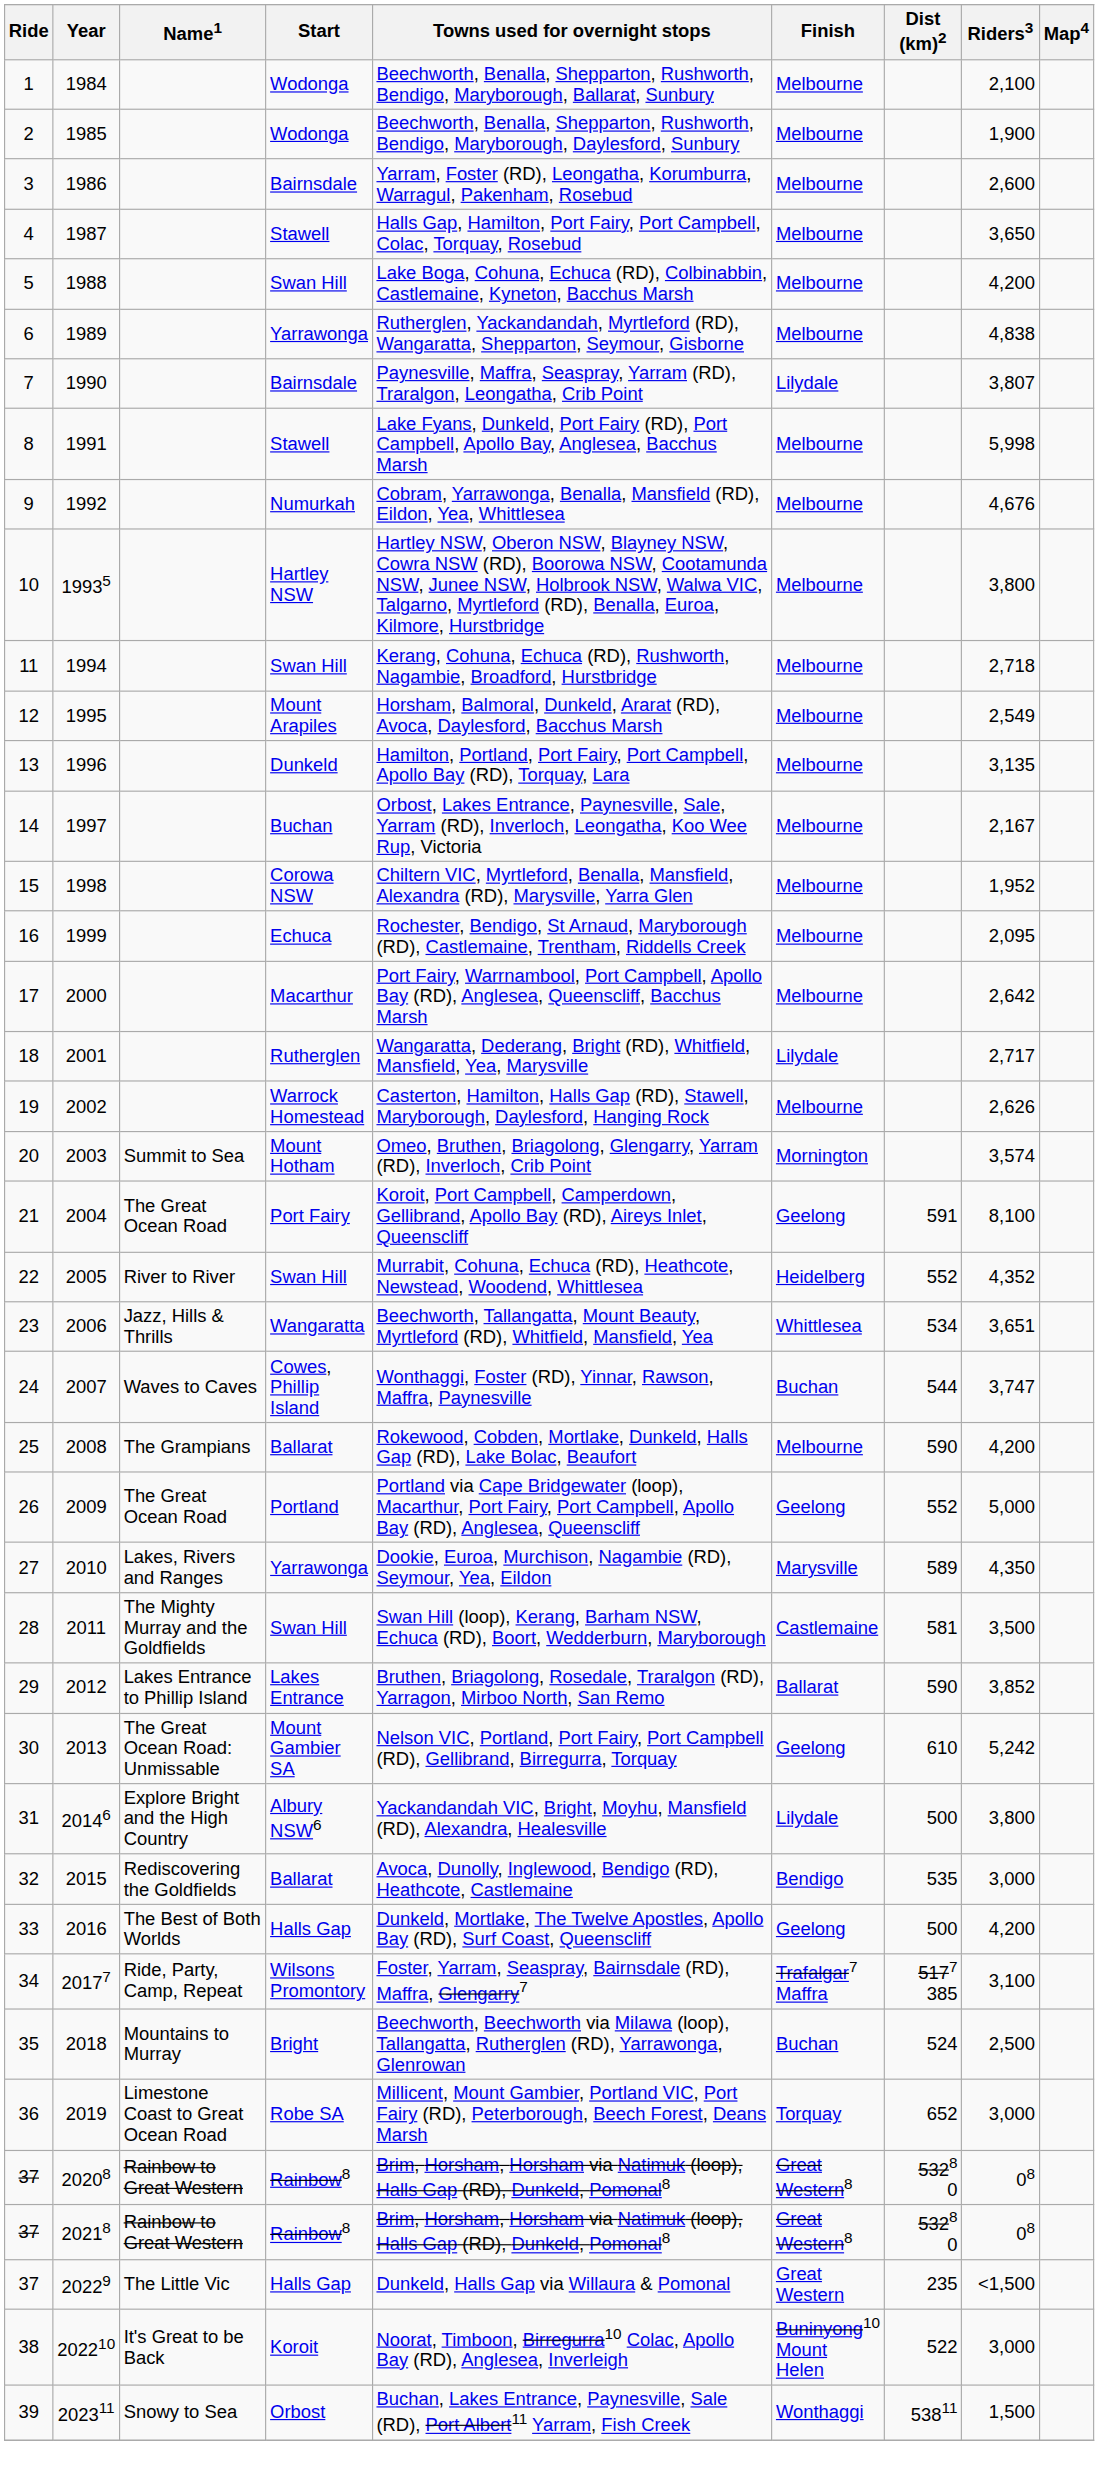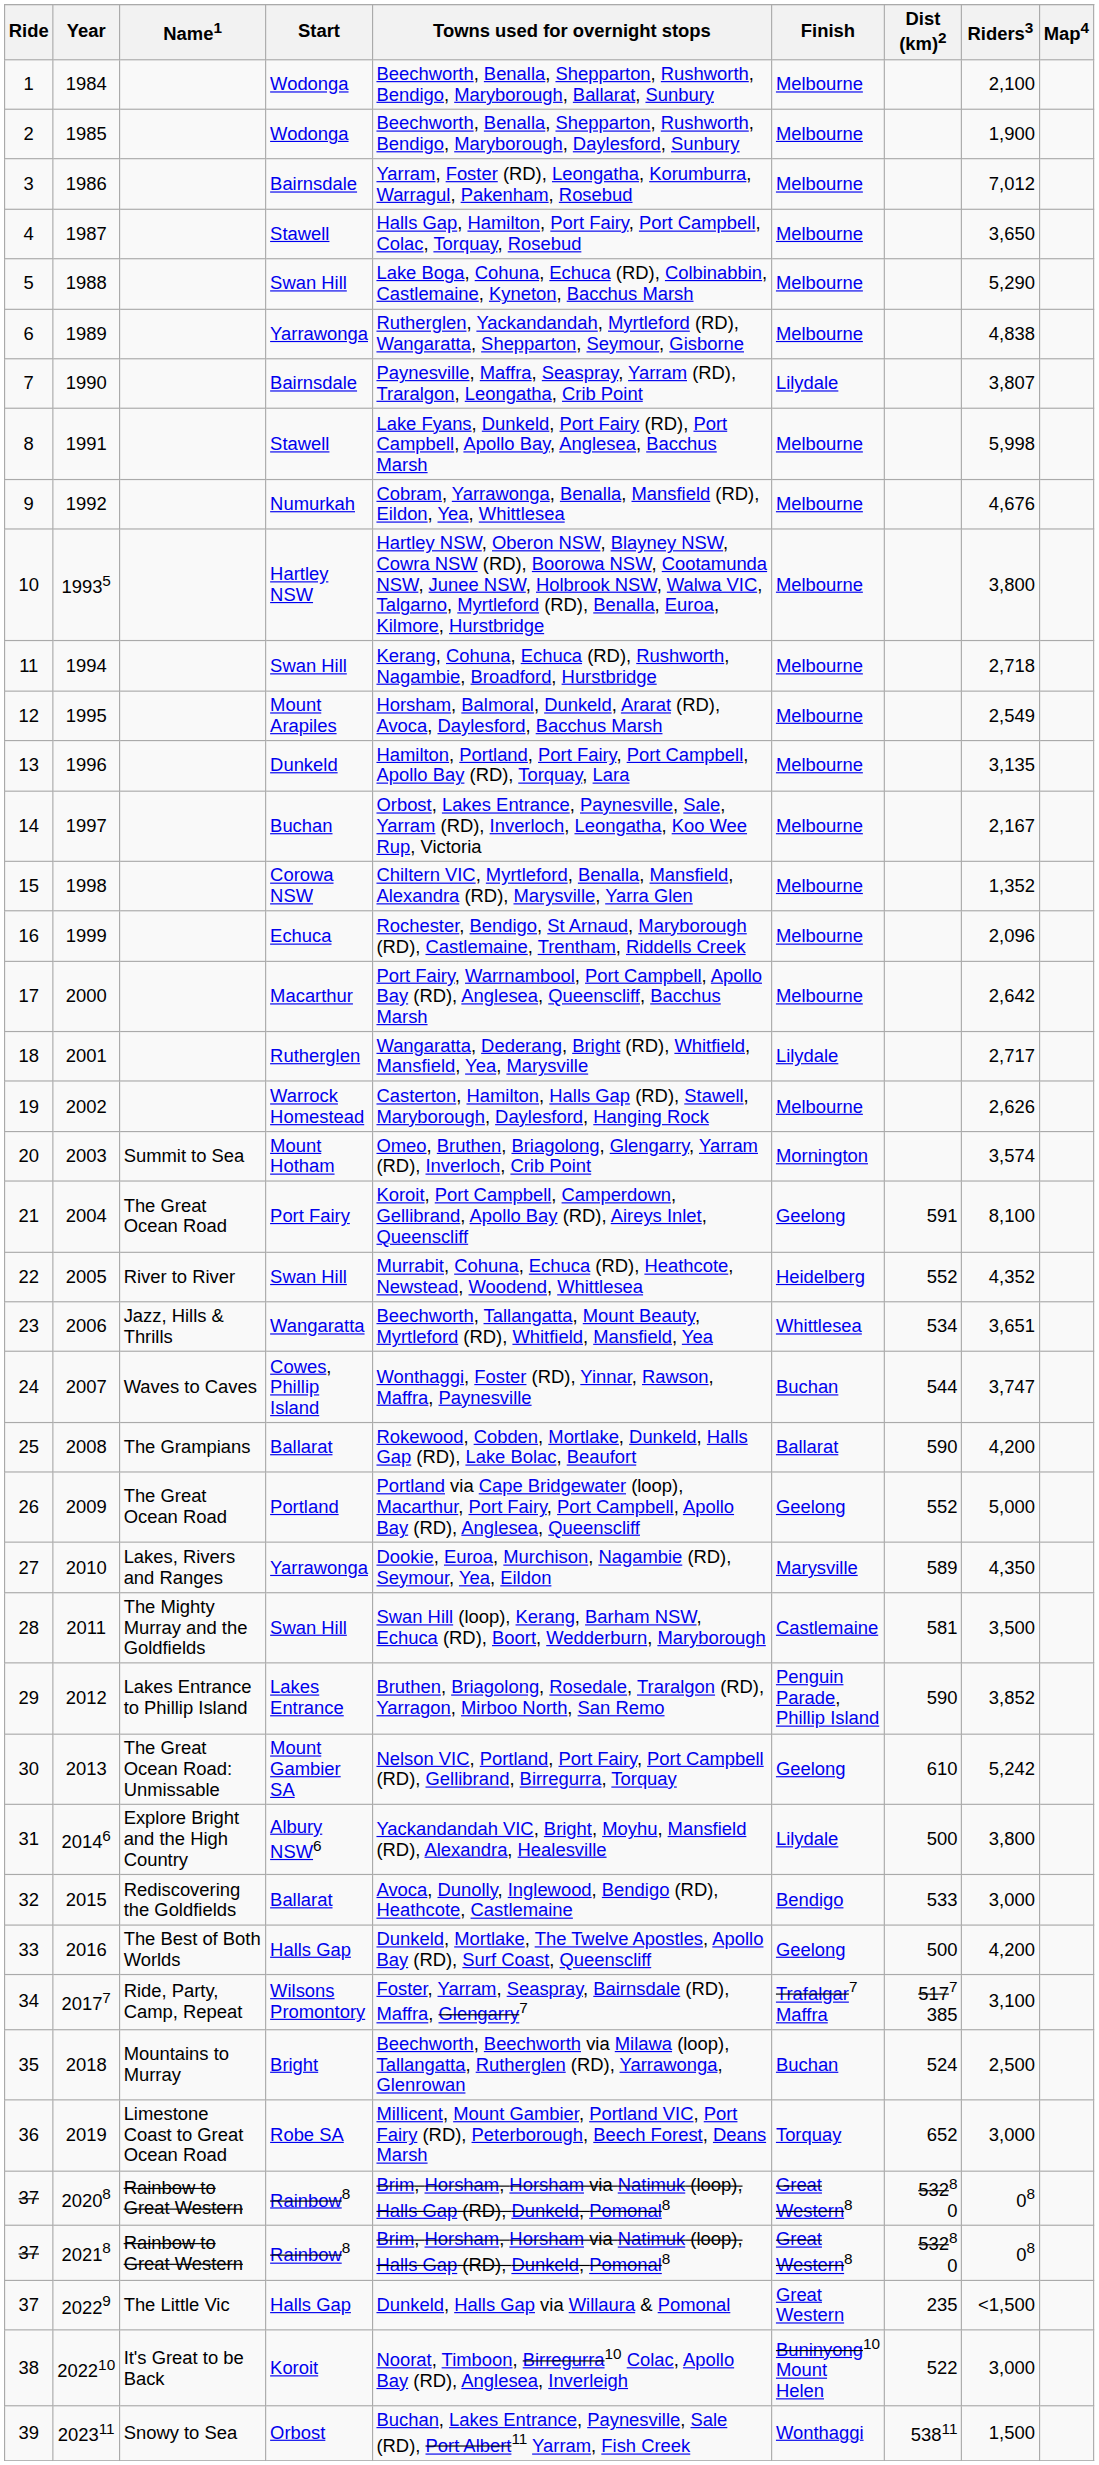1986 | Riders3: 2,600 -> 7,012
1988 | Riders3: 4,200 -> 5,290
1998 | Riders3: 1,952 -> 1,352
1999 | Riders3: 2,095 -> 2,096
2008 | Finish: Melbourne -> Ballarat
2012 | Finish: Ballarat -> Penguin Parade, Phillip Island
2015 | Dist (km)2: 535 -> 533
